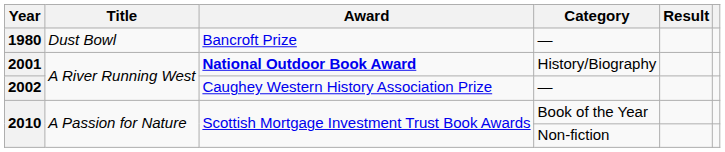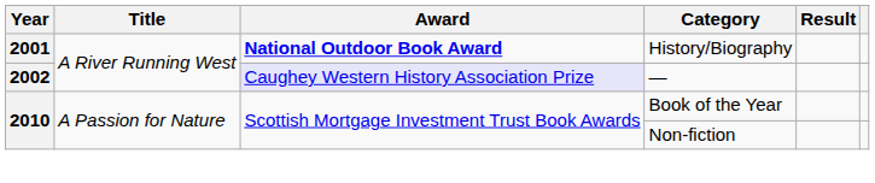- row: 1980 | Dust Bowl | Bancroft Prize | —
2002 | Award: no background -> lavender background
